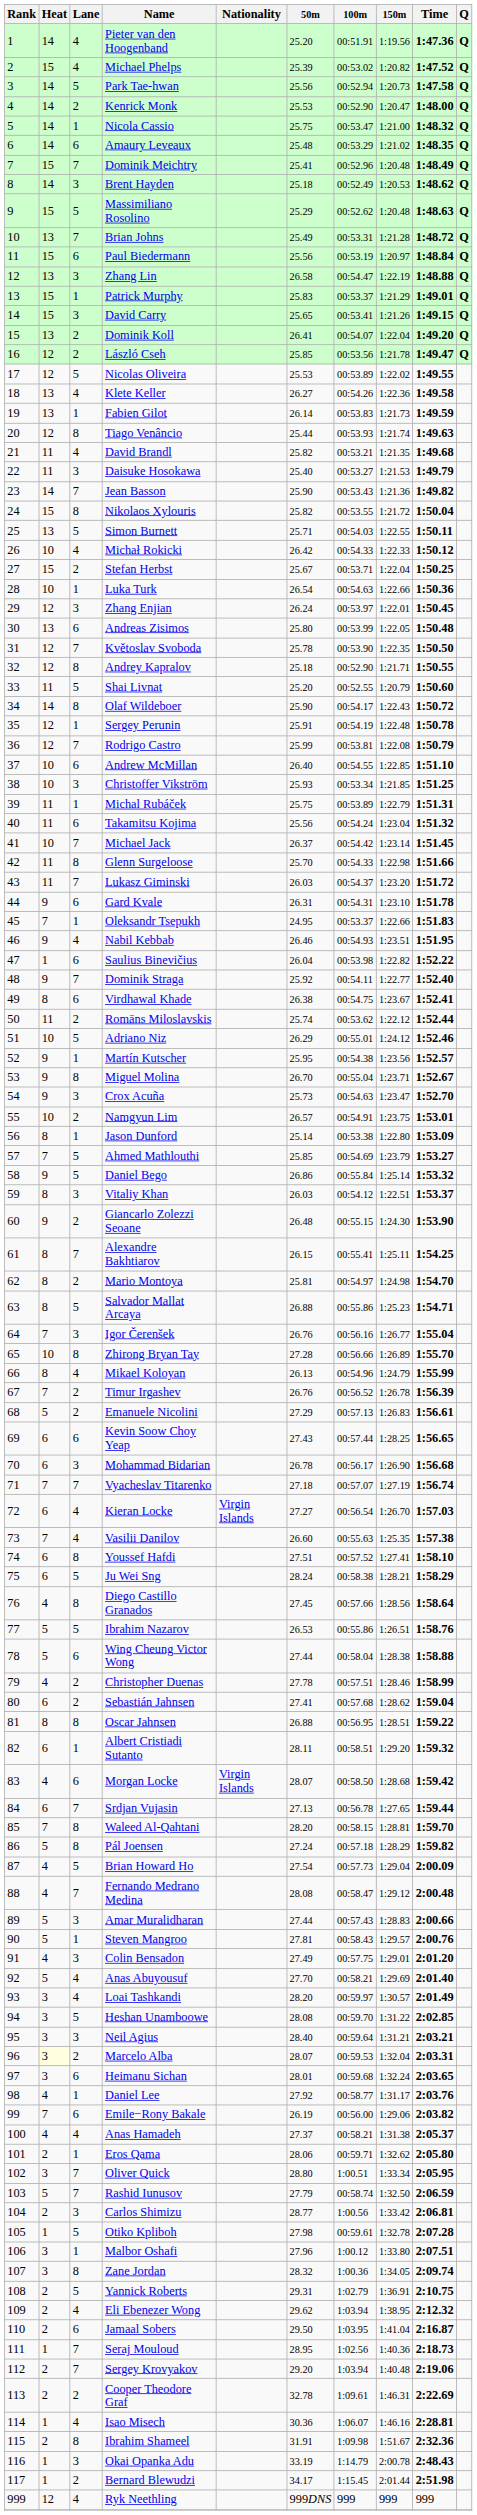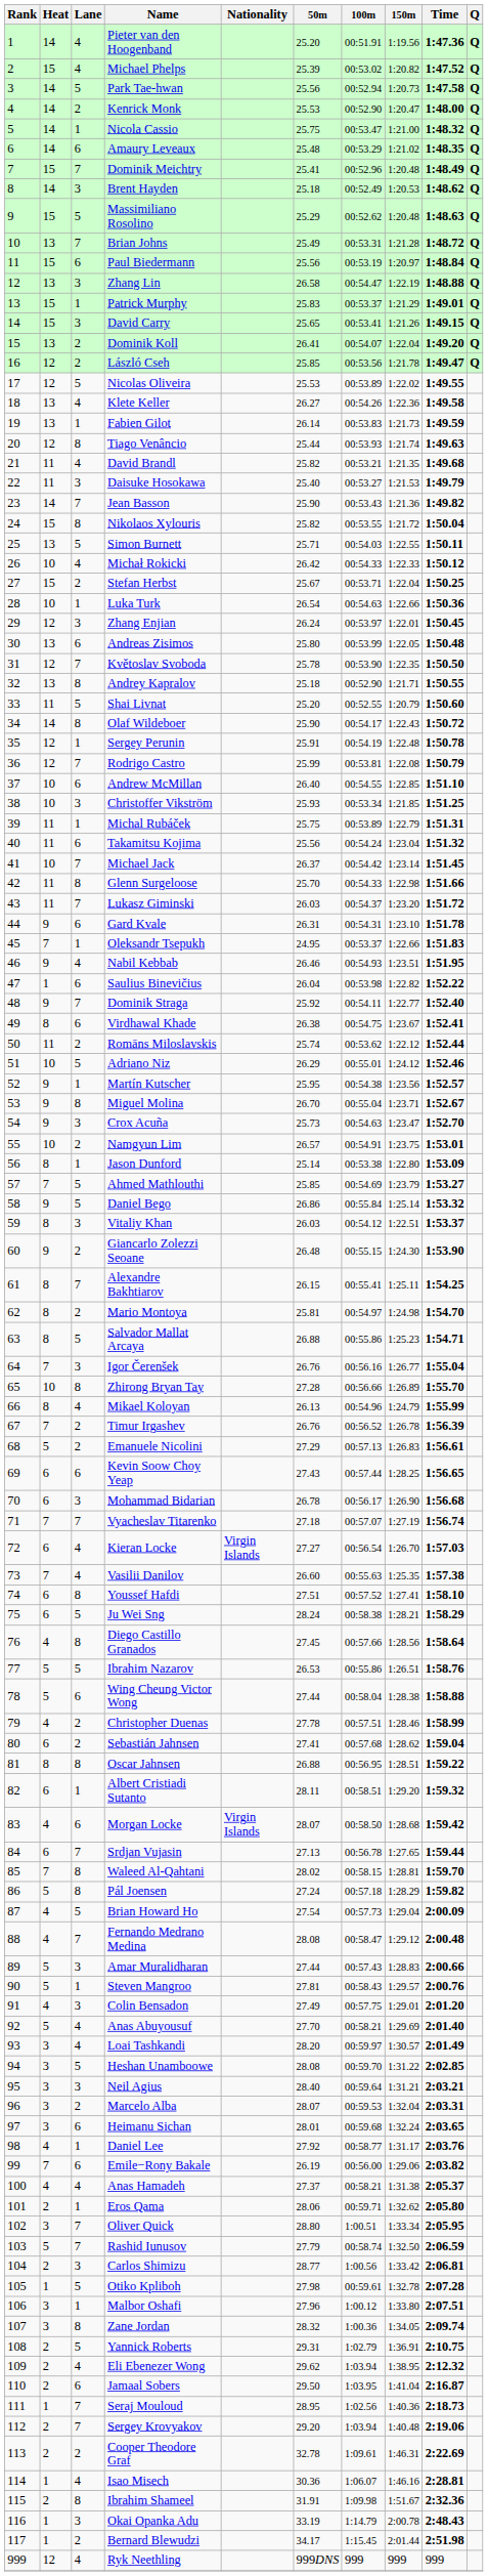Andrey Kapralov | Heat: 12 -> 13
Waleed Al-Qahtani | 50m: 28.20 -> 28.02
Marcelo Alba | Heat: lightyellow background -> no background
